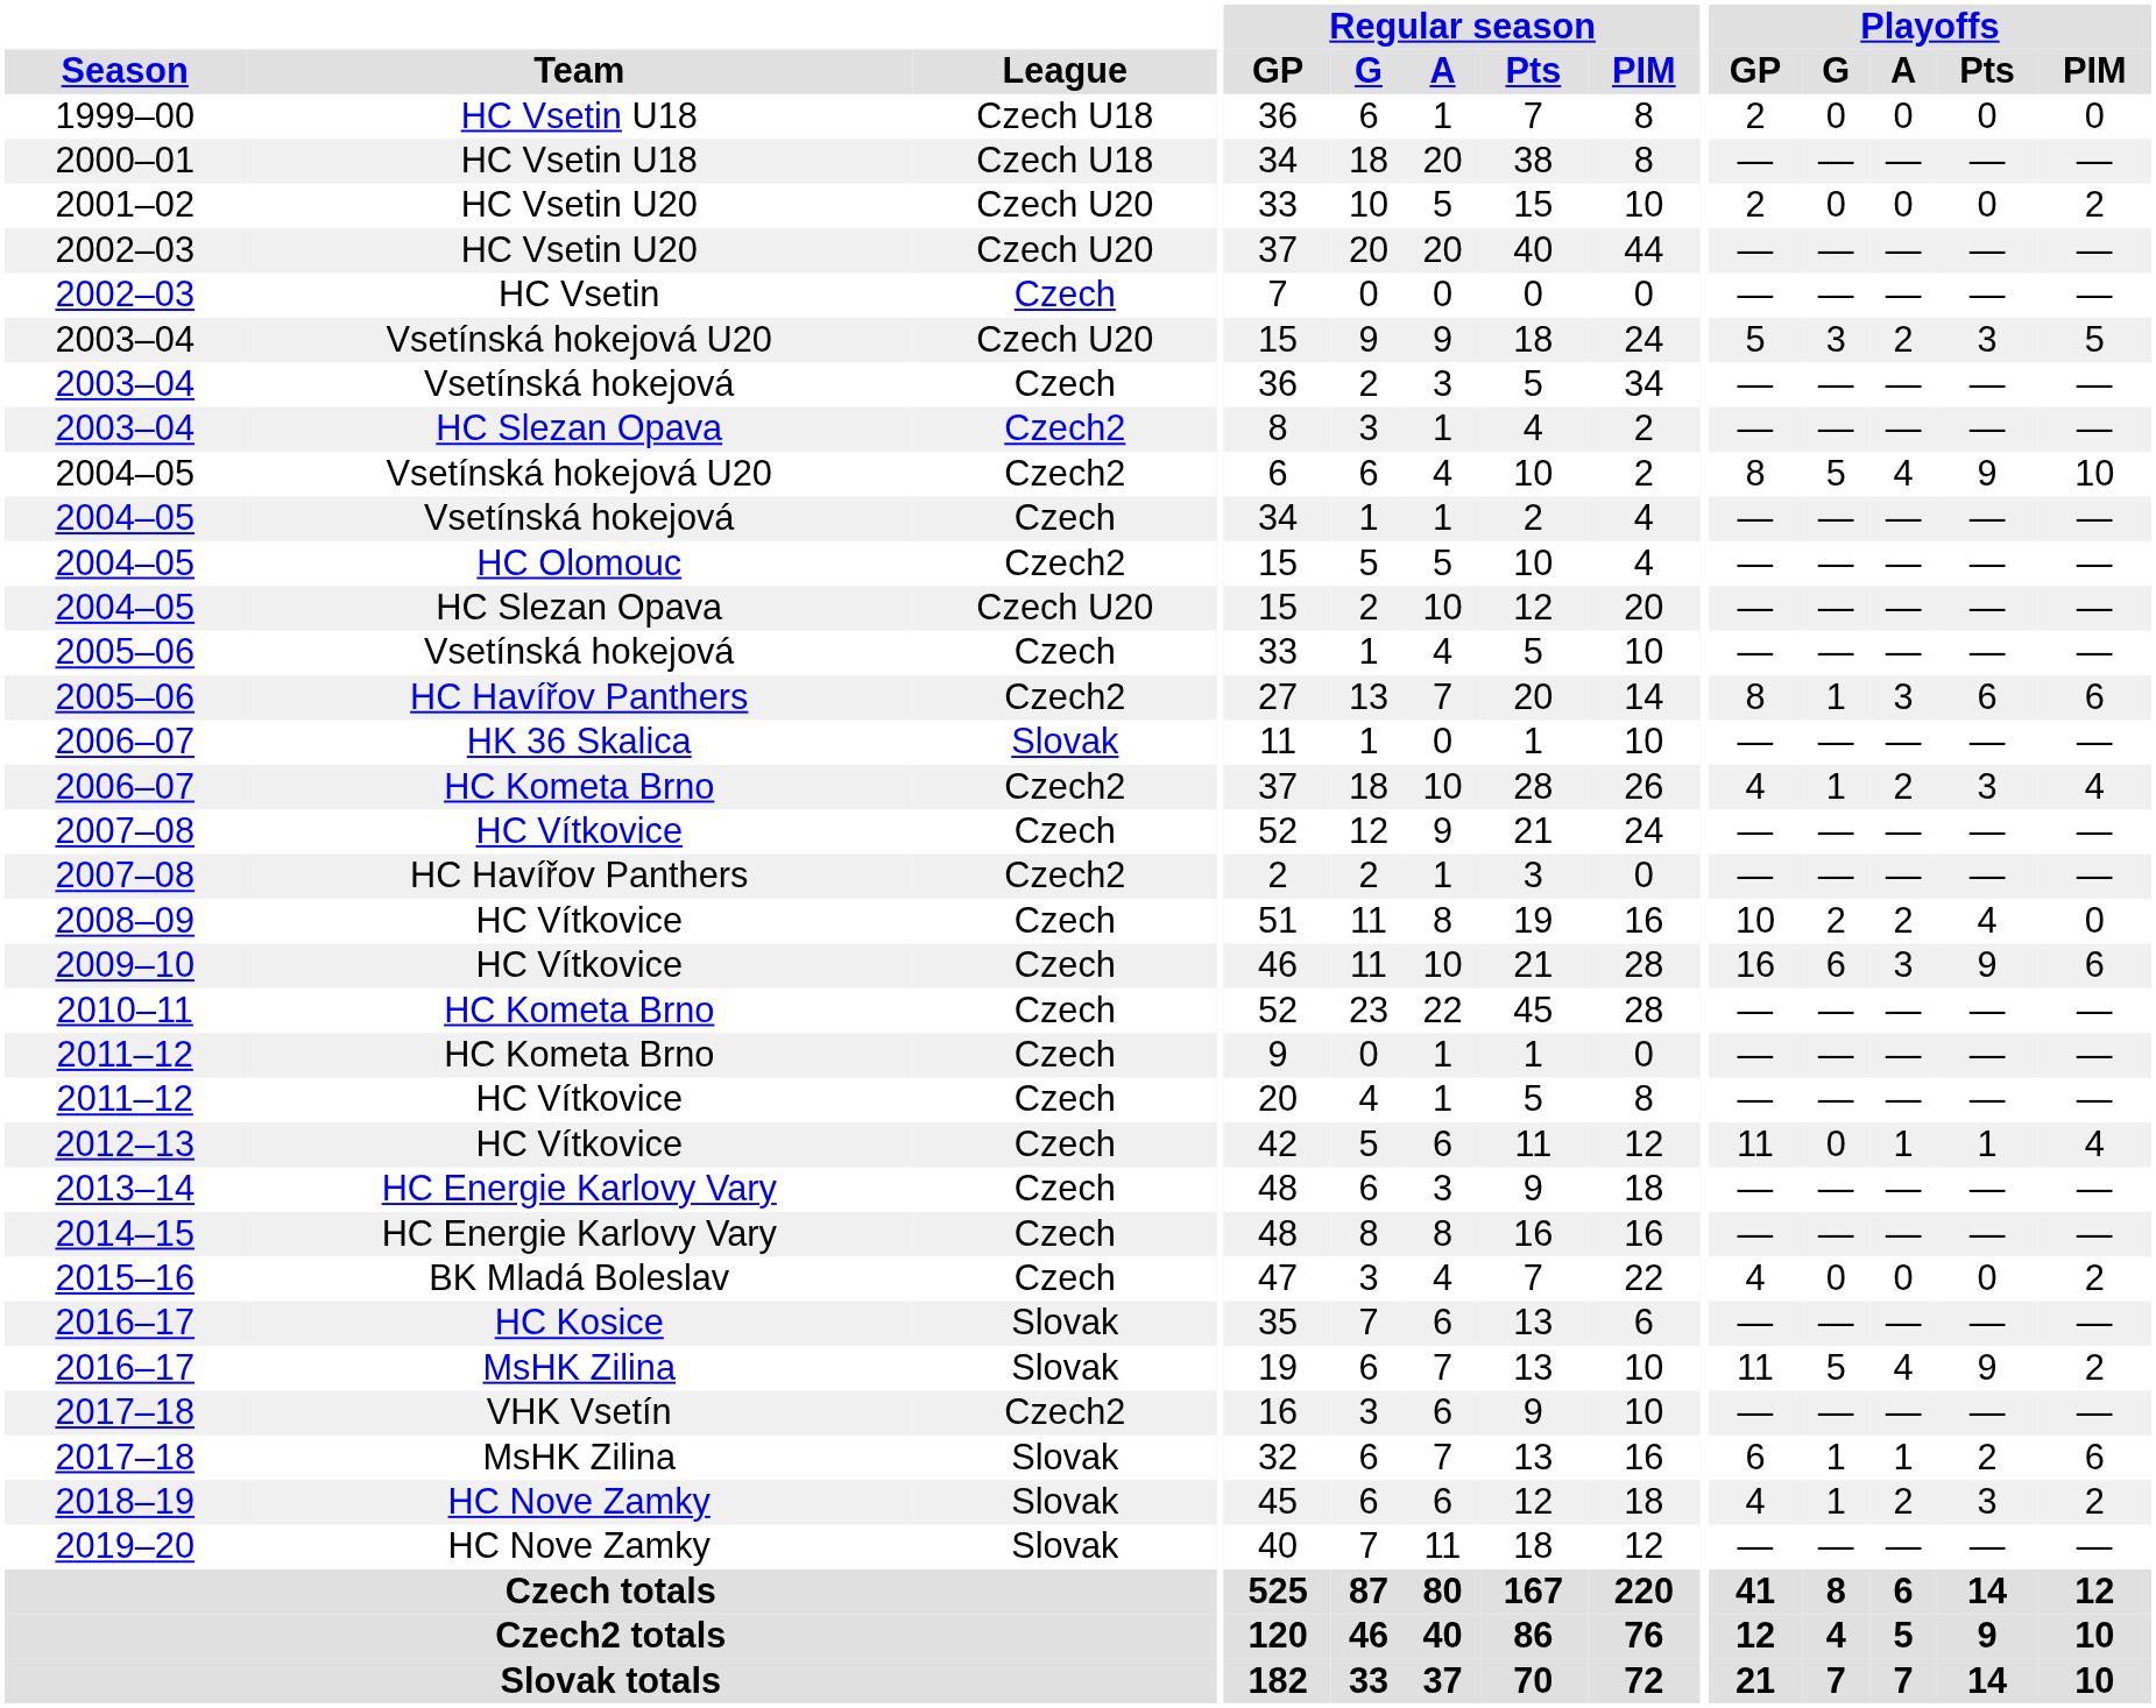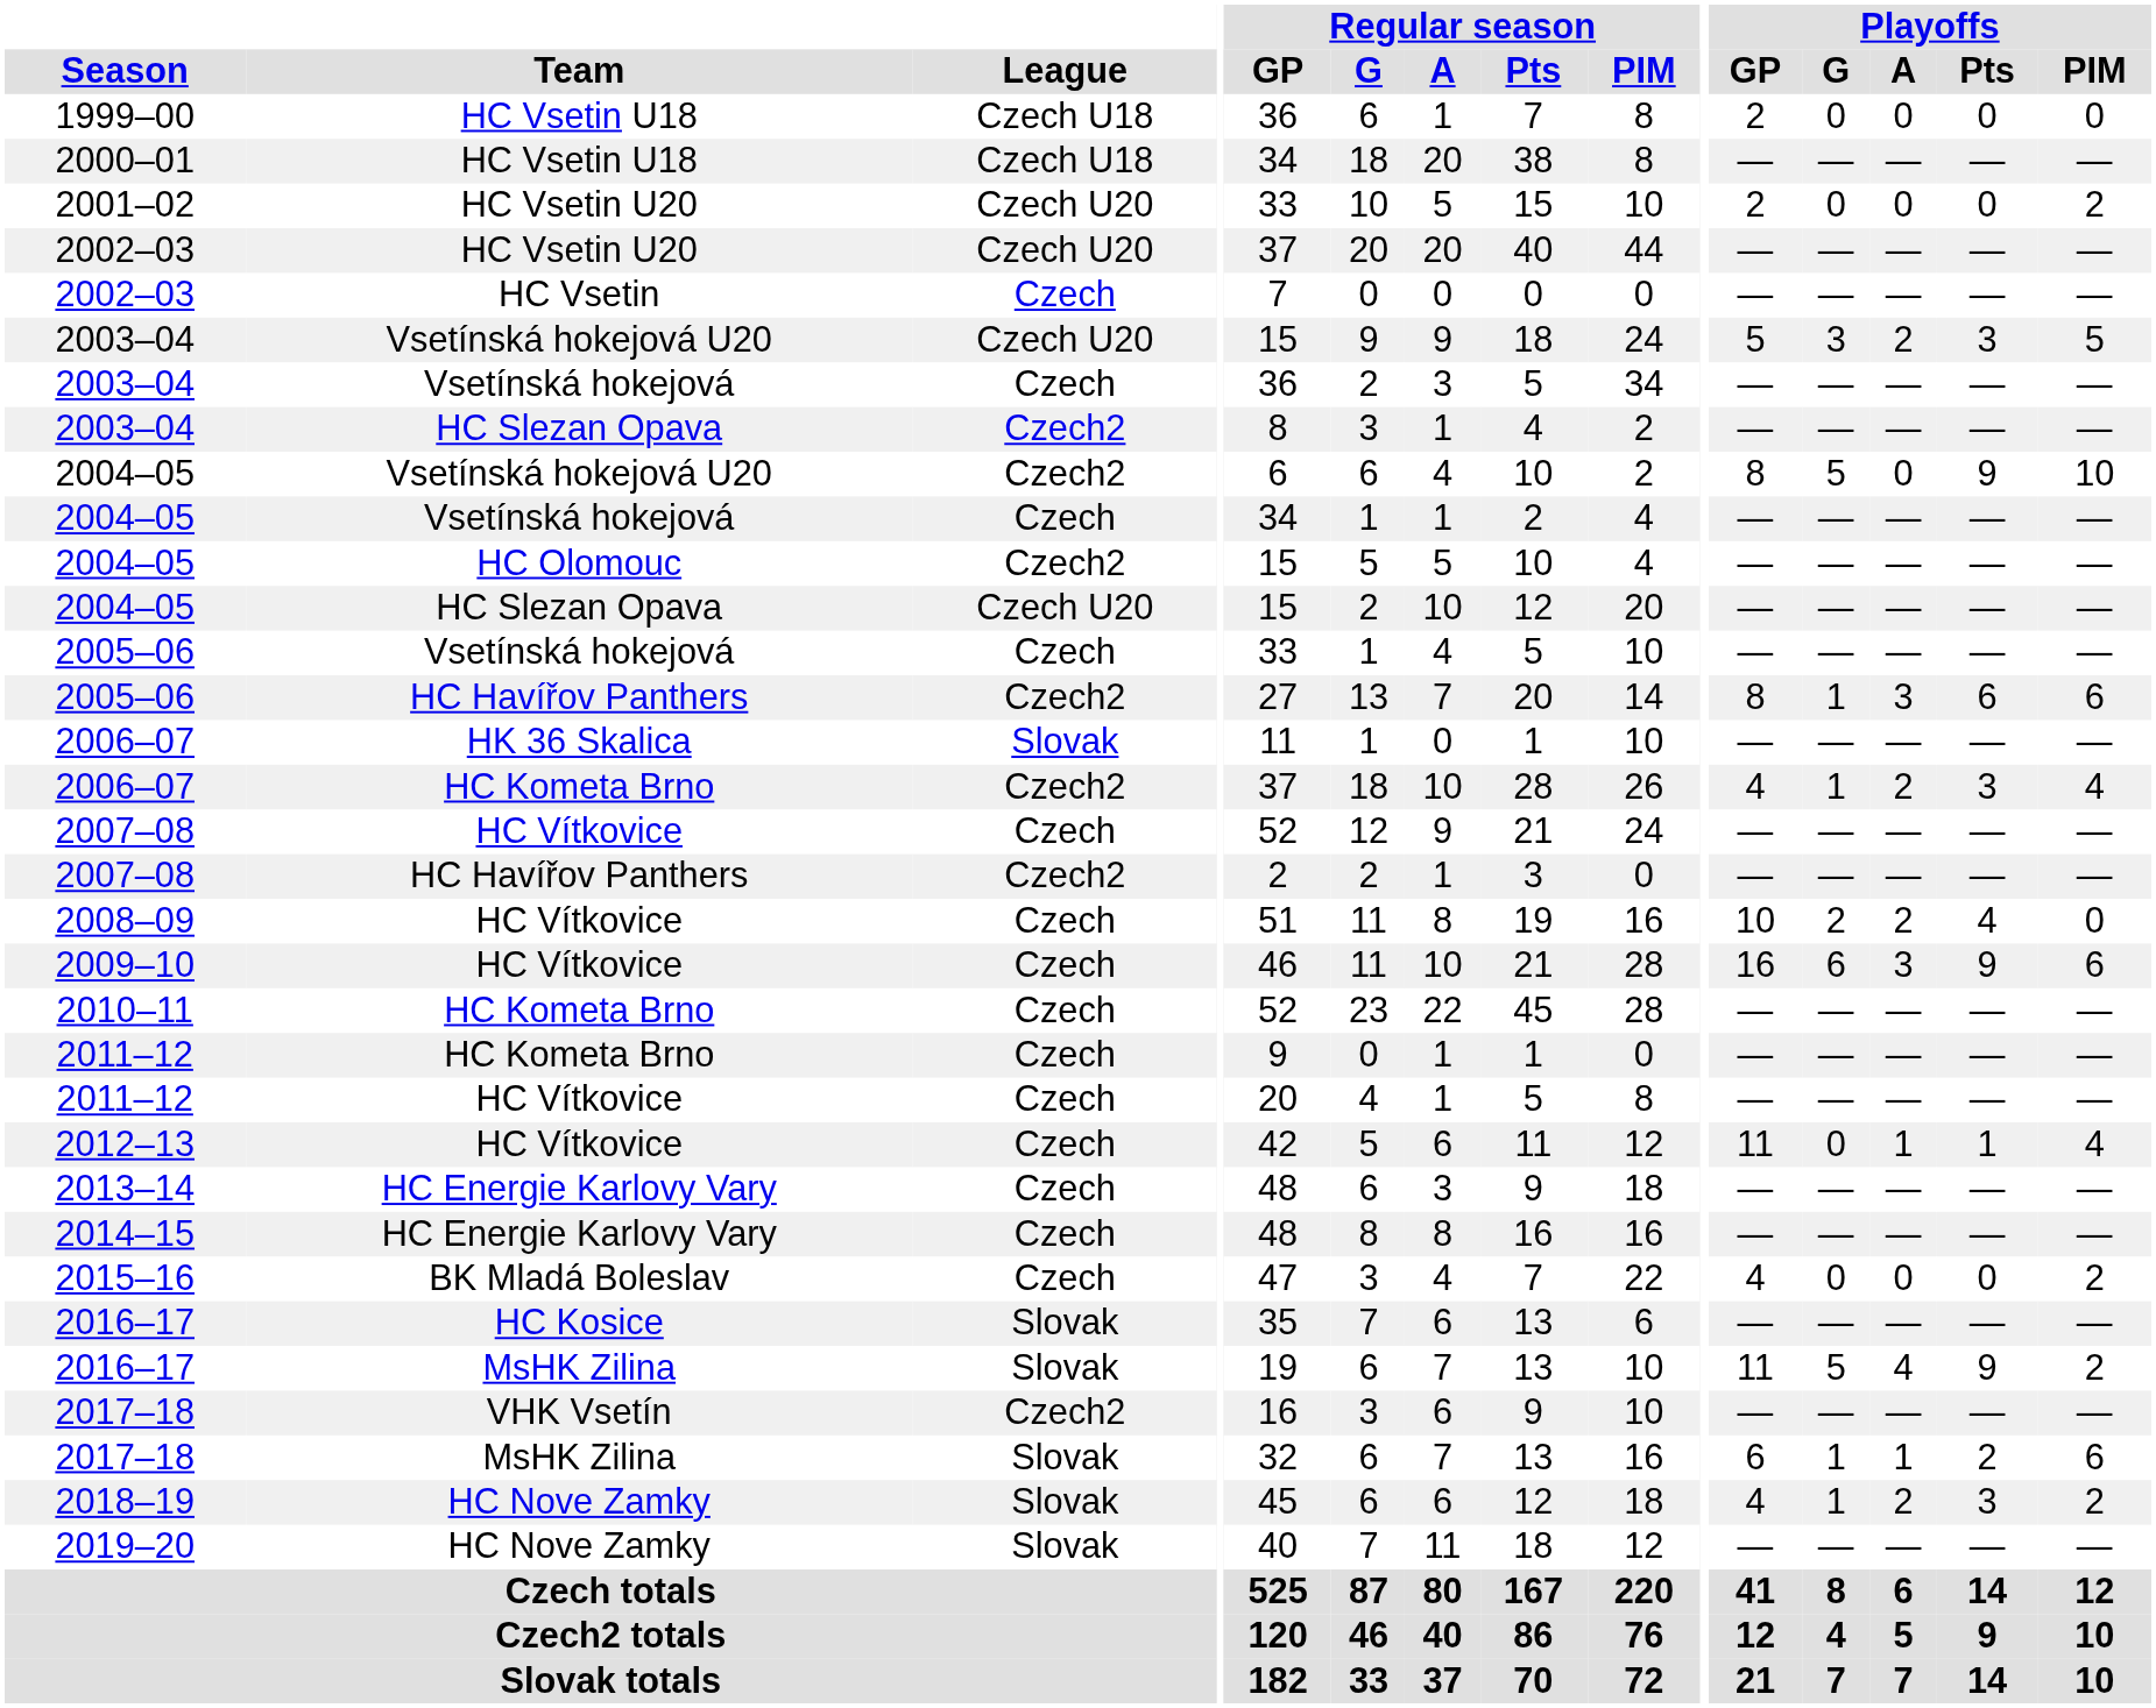2004–05 / Vsetínská hokejová U20 | Playoffs / A: 4 -> 0
